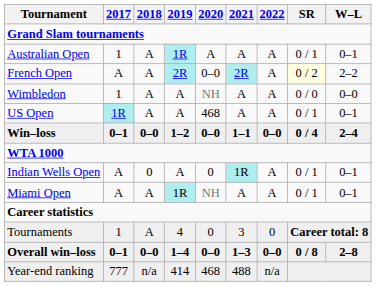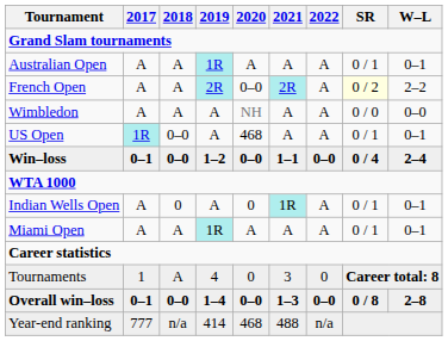Australian Open | 2017: 1 -> A
Wimbledon | 2017: 1 -> A
US Open | 2018: A -> 0–0
Miami Open | 2020: NH -> A
